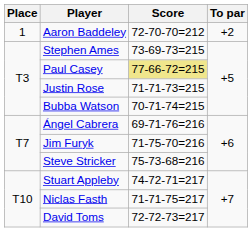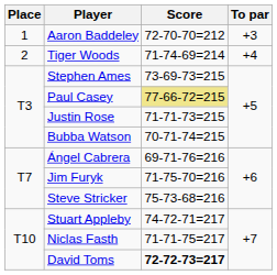Aaron Baddeley | To par: +2 -> +3
+ row: 2 | Tiger Woods | 71-74-69=214 | +4
David Toms | Score: normal -> bold
